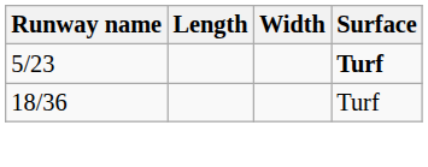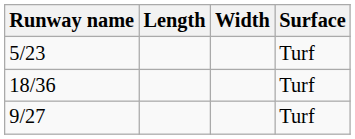5/23 | Surface: bold -> normal
+ row: 9/27 | Turf
